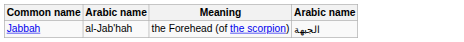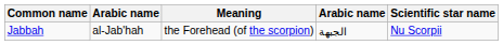+ column: Scientific star name | Nu Scorpii
